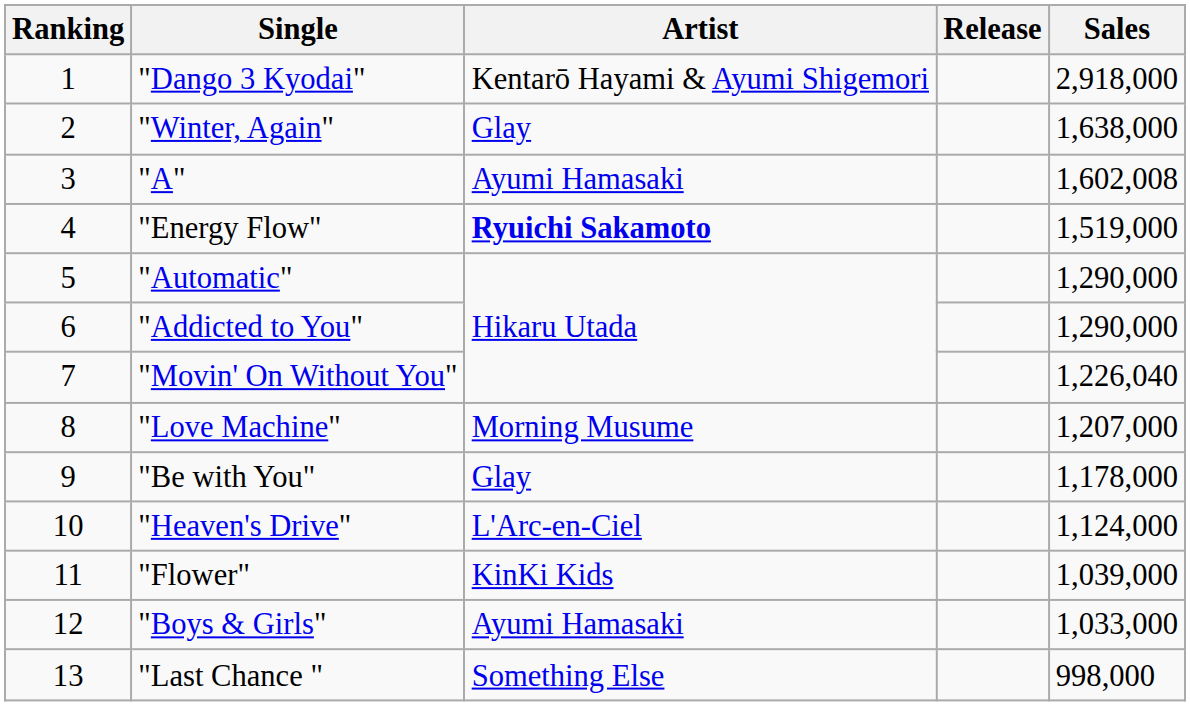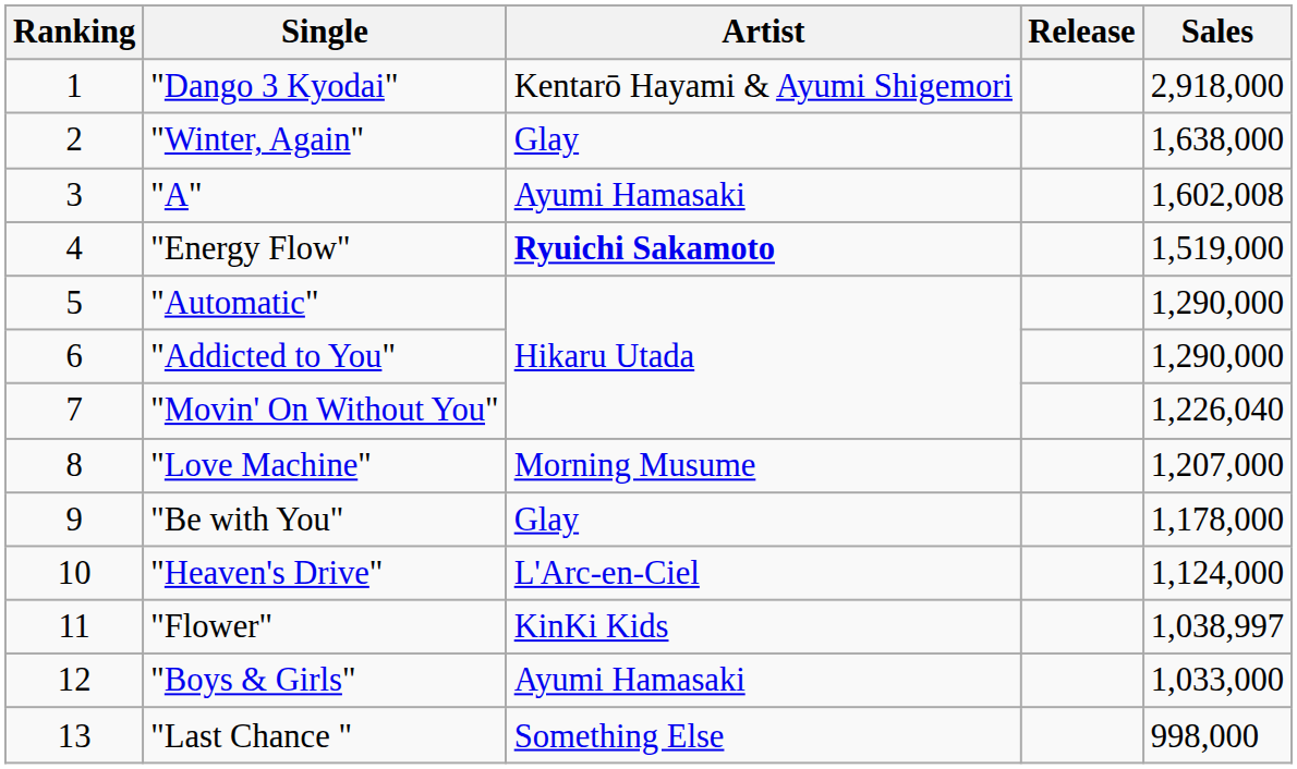"Flower" | Sales: 1,039,000 -> 1,038,997
